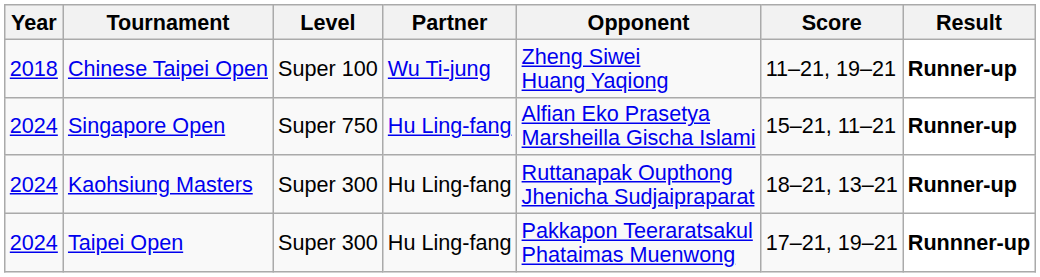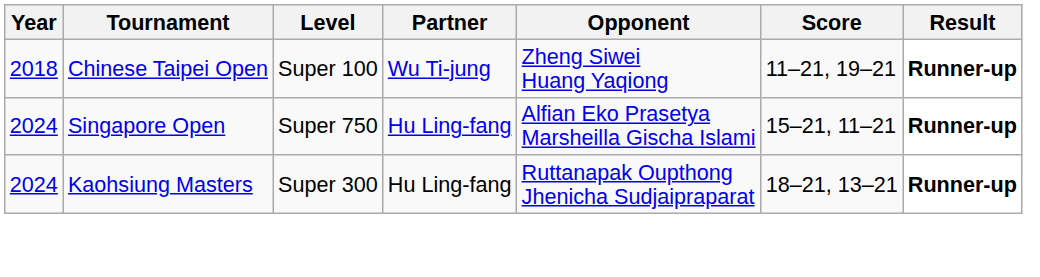- row: 2024 | Taipei Open | Super 300 | Hu Ling-fang | Pakkapon Teeraratsakul Phataimas Muenwong | 17–21, 19–21 | Runnner-up
